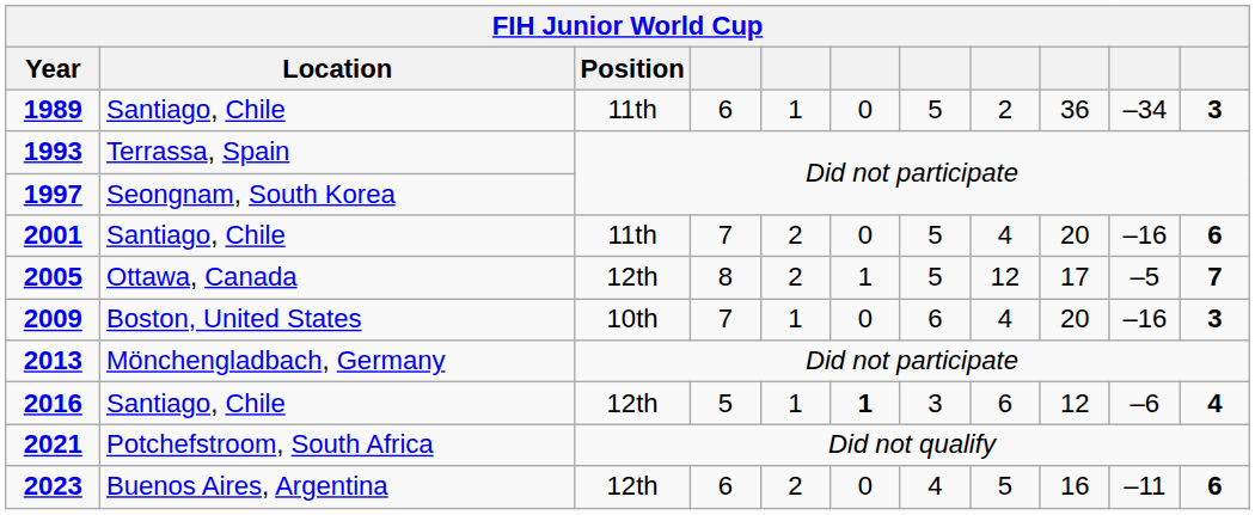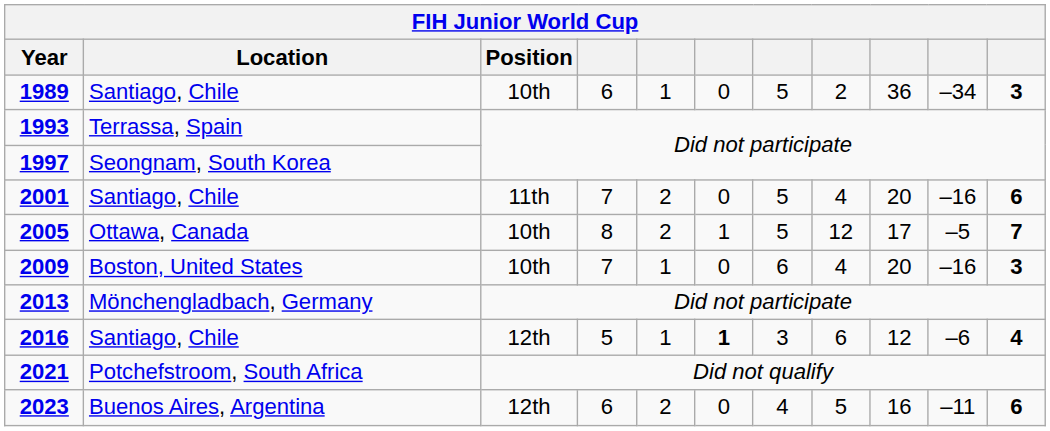1989 | Position: 11th -> 10th
2005 | Position: 12th -> 10th
